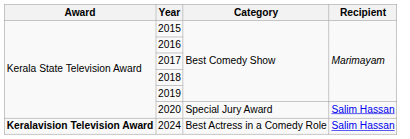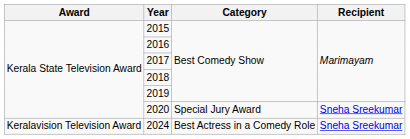2020 / Special Jury Award | Recipient: Salim Hassan -> Sneha Sreekumar
2024 | Award: bold -> normal
2024 | Recipient: Salim Hassan -> Sneha Sreekumar
